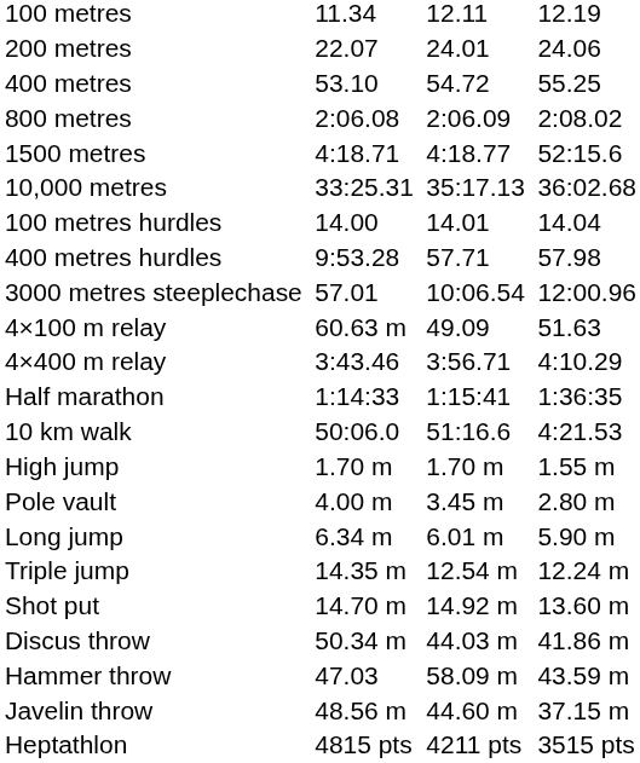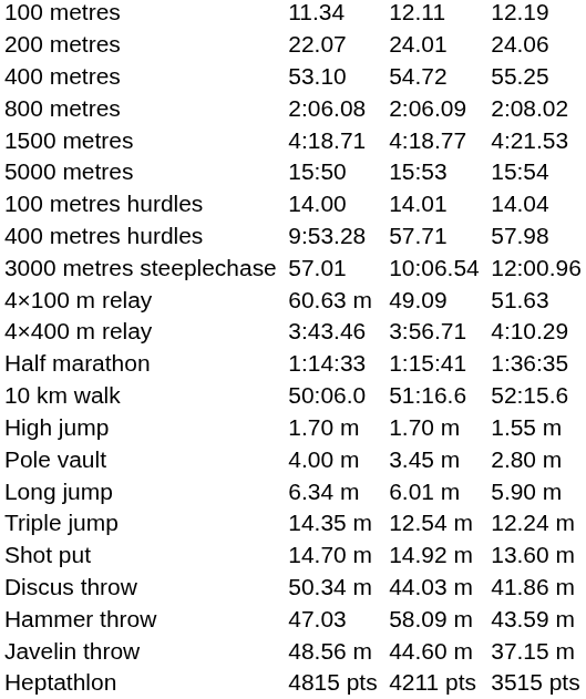1500 metres | column 7: 52:15.6 -> 4:21.53
+ row: 5000 metres | 15:50 | 15:53 | 15:54
- row: 10,000 metres | 33:25.31 | 35:17.13 | 36:02.68
10 km walk | column 7: 4:21.53 -> 52:15.6
